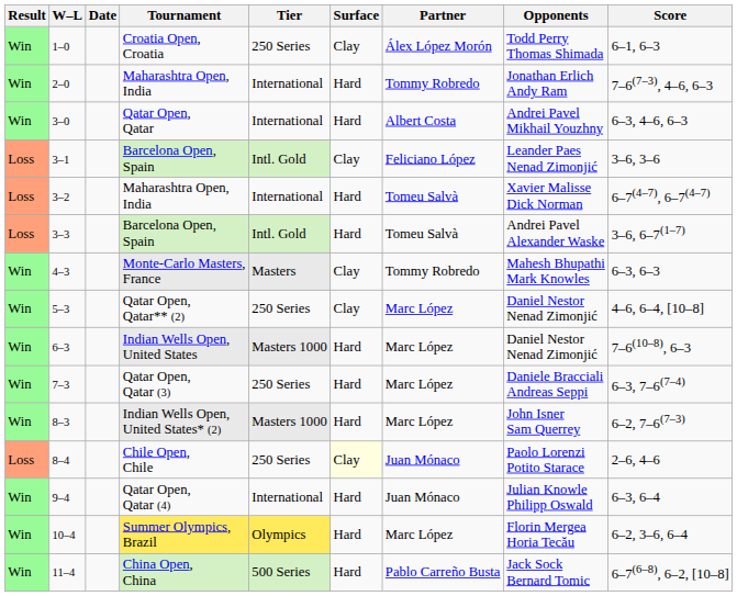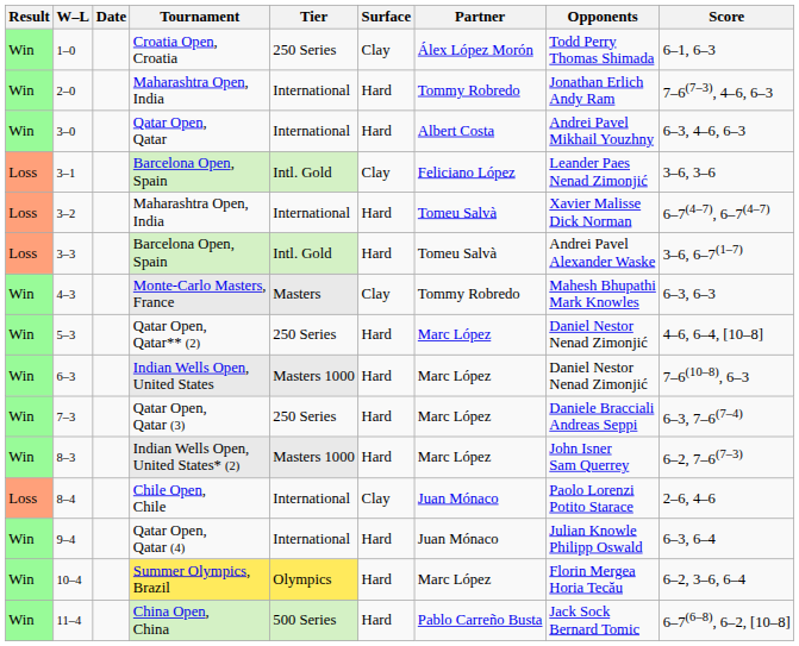5–3 | Surface: Clay -> Hard
8–4 | Tier: 250 Series -> International
8–4 | Surface: lightyellow background -> no background
